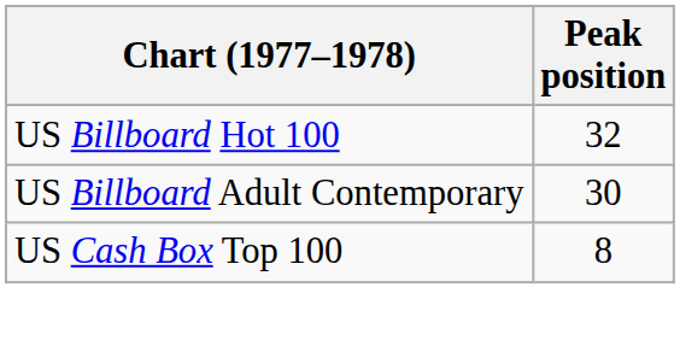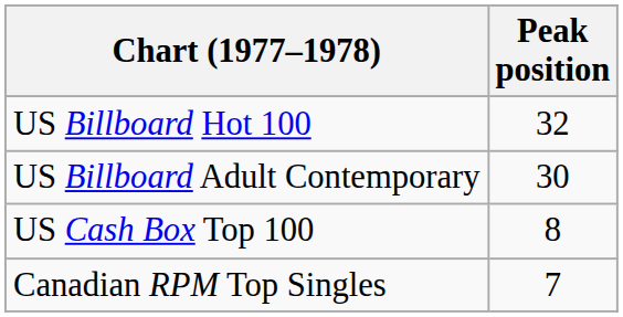+ row: Canadian RPM Top Singles | 7
